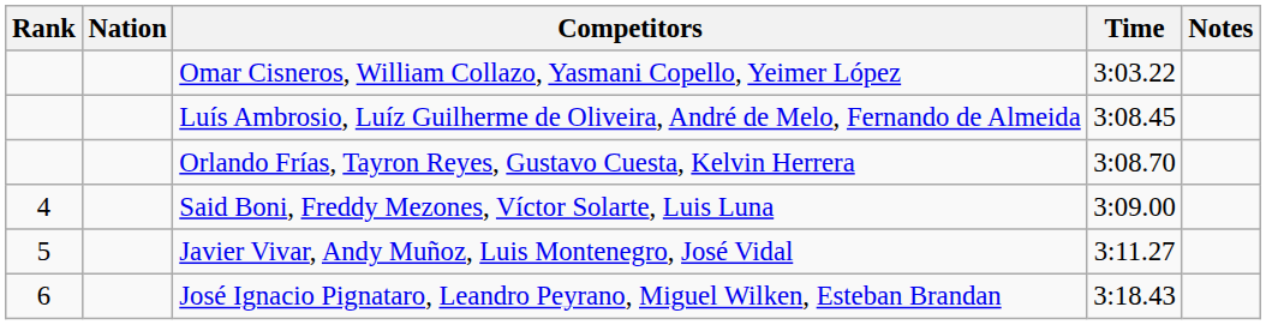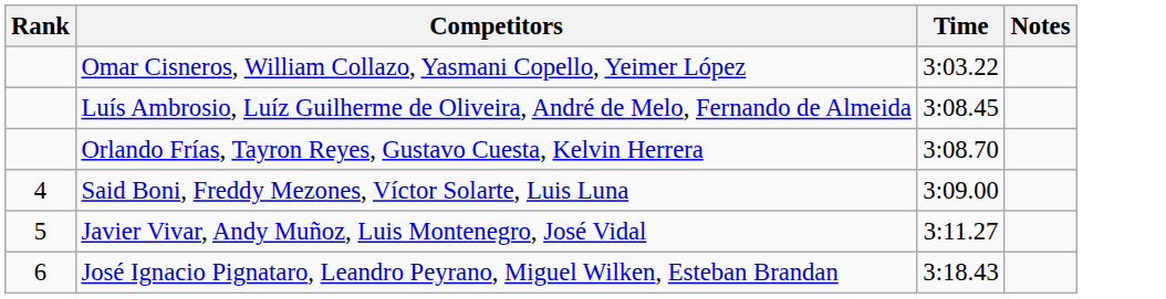- column: Nation
